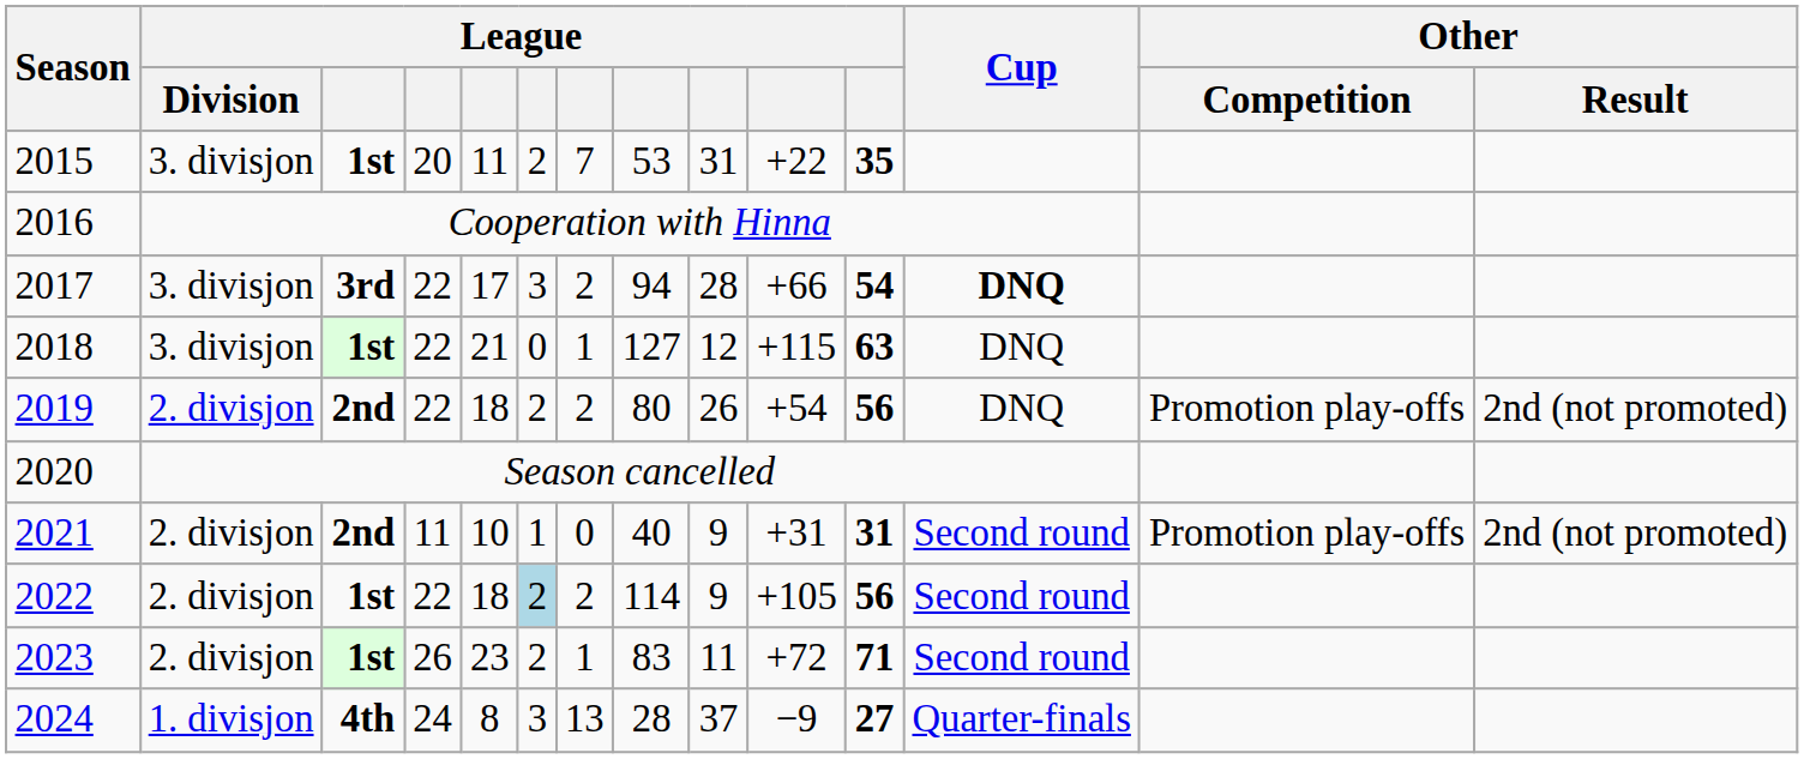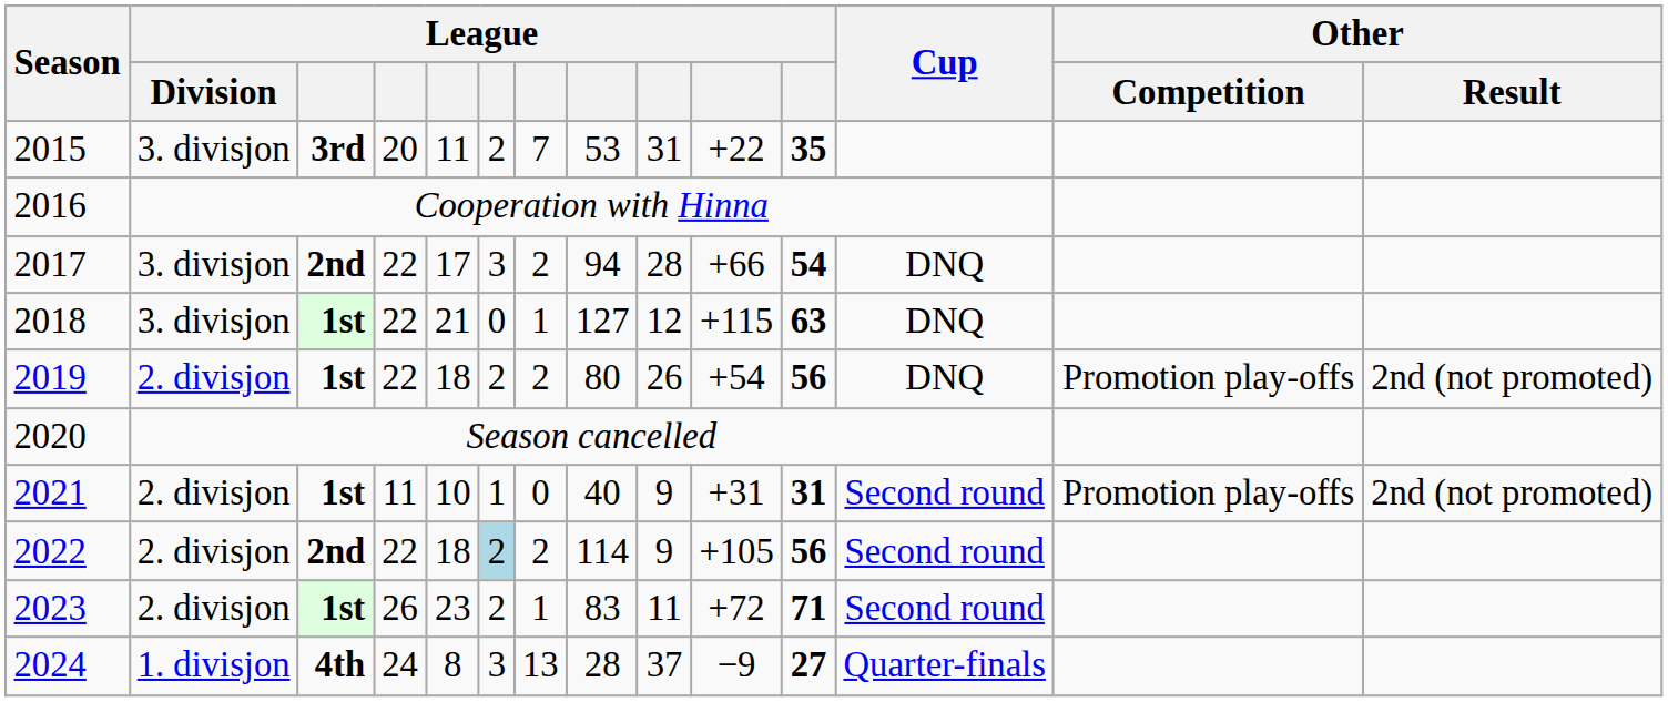2015 | column 3: 1st -> 3rd
2017 | column 3: 3rd -> 2nd
2017 | Cup: bold -> normal
2019 | column 3: 2nd -> 1st
2021 | column 3: 2nd -> 1st
2022 | column 3: 1st -> 2nd
